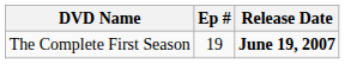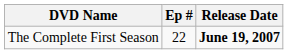The Complete First Season | Ep #: 19 -> 22
